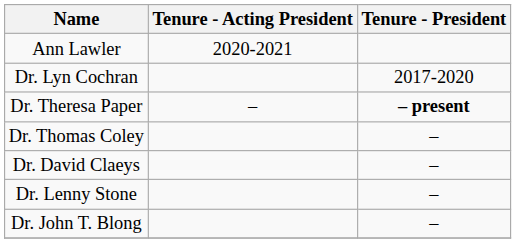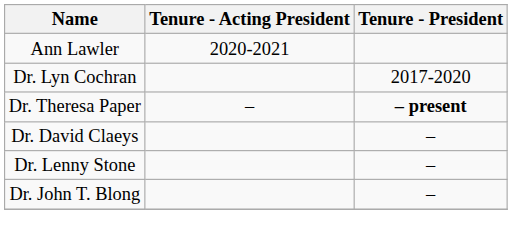- row: Dr. Thomas Coley | –
